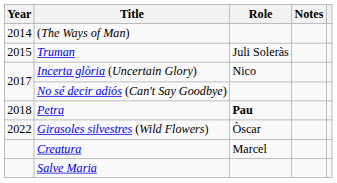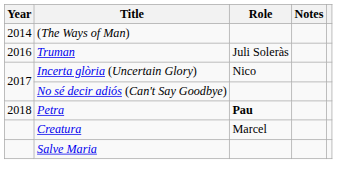Truman | Year: 2015 -> 2016
- row: 2022 | Girasoles silvestres (Wild Flowers) | Òscar
